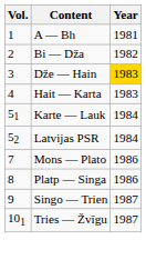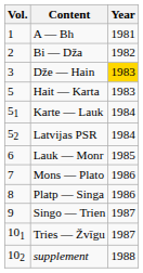Hait — Karta | Vol.: 4 -> 5
+ row: 6 | Lauk — Monr | 1985
+ row: 102 | supplement | 1988
